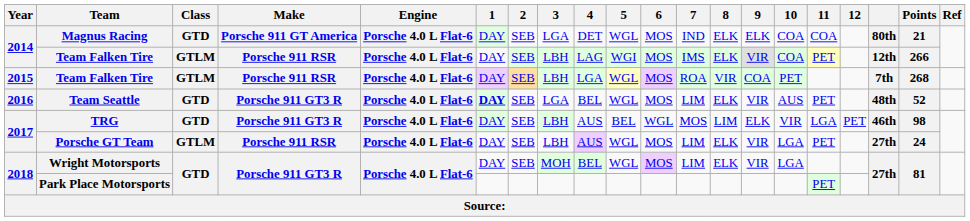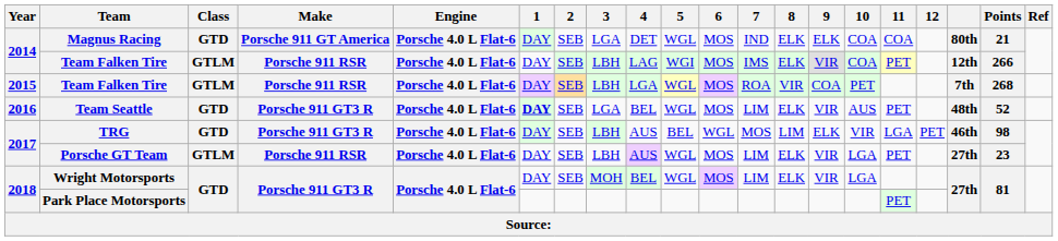Porsche GT Team | Points: 24 -> 23
